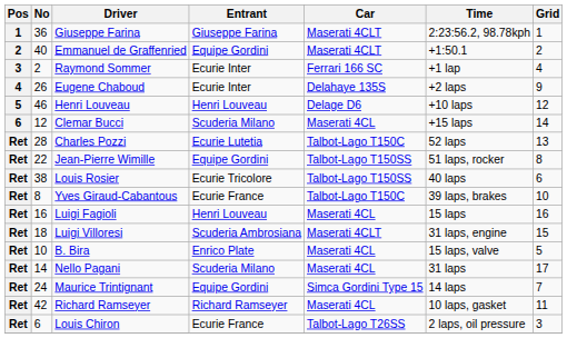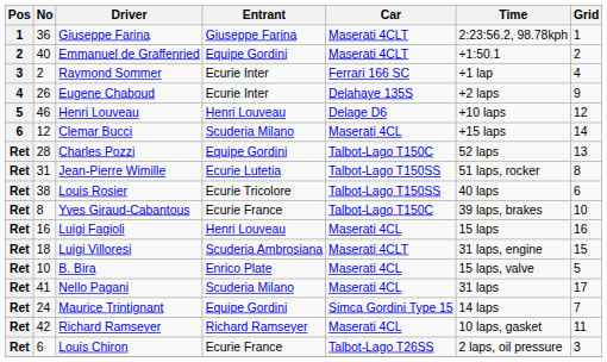Charles Pozzi | Entrant: Ecurie Lutetia -> Equipe Gordini
Jean-Pierre Wimille | No: 22 -> 31
Jean-Pierre Wimille | Entrant: Equipe Gordini -> Ecurie Lutetia
Nello Pagani | No: 14 -> 41
